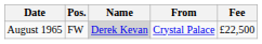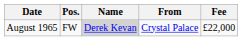August 1965 | Fee: £22,500 -> £22,000
